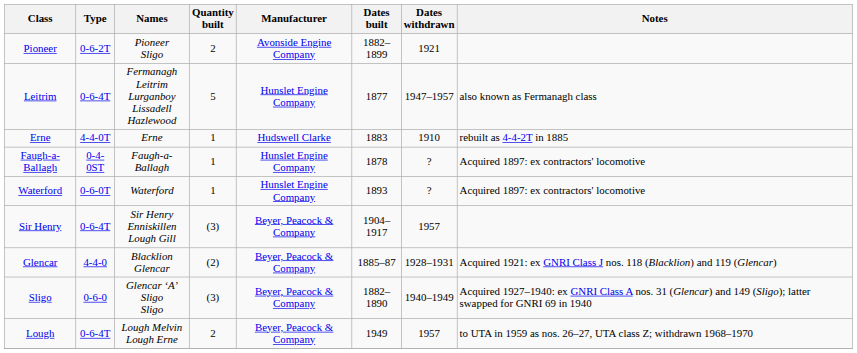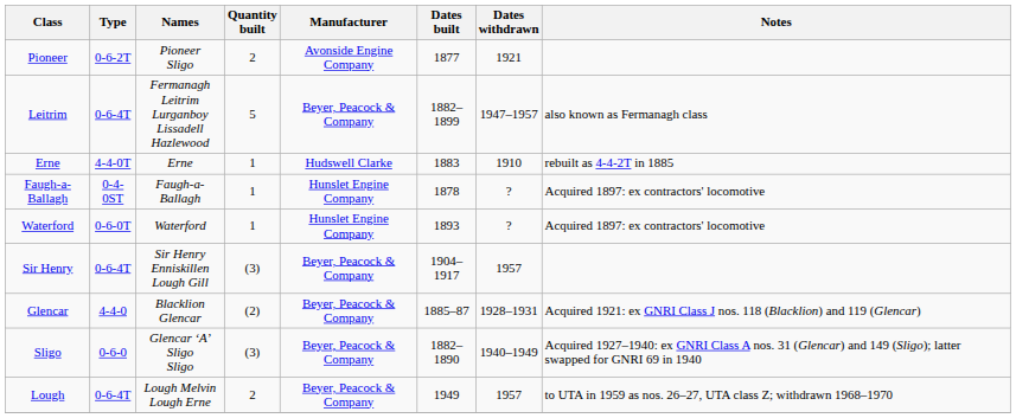Pioneer | Dates built: 1882–1899 -> 1877
Leitrim | Manufacturer: Hunslet Engine Company -> Beyer, Peacock & Company
Leitrim | Dates built: 1877 -> 1882–1899
